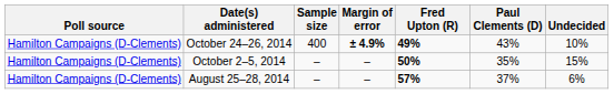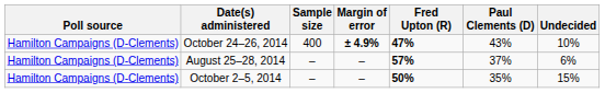October 24–26, 2014 | Fred Upton (R): 49% -> 47%
rows swapped: October 2–5, 2014 <-> August 25–28, 2014
